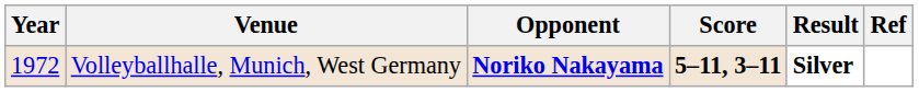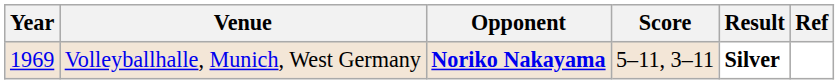Volleyballhalle, Munich, West Germany | Year: 1972 -> 1969
Volleyballhalle, Munich, West Germany | Score: bold -> normal
